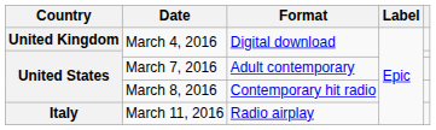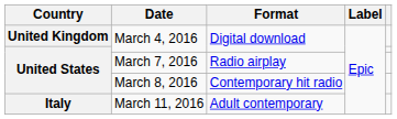March 7, 2016 | Format: Adult contemporary -> Radio airplay
March 11, 2016 | Format: Radio airplay -> Adult contemporary
